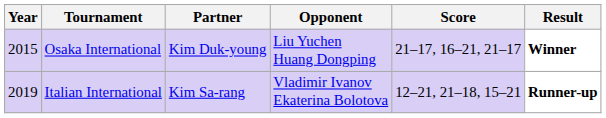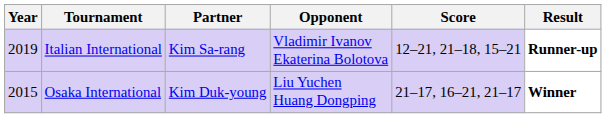rows swapped: Osaka International <-> Italian International
